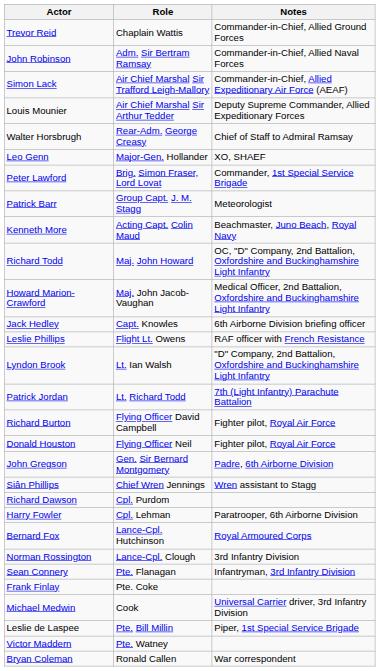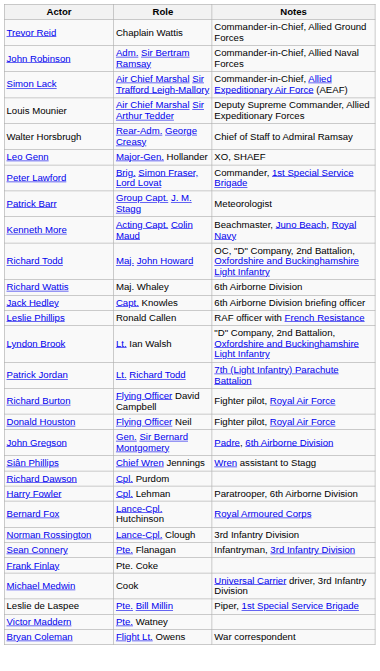- row: Howard Marion-Crawford | Maj. John Jacob-Vaughan | Medical Officer, 2nd Battalion, Oxfordshire and Buckinghamshire Light Infantry
+ row: Richard Wattis | Maj. Whaley | 6th Airborne Division
Leslie Phillips | Role: Flight Lt. Owens -> Ronald Callen
Bryan Coleman | Role: Ronald Callen -> Flight Lt. Owens
